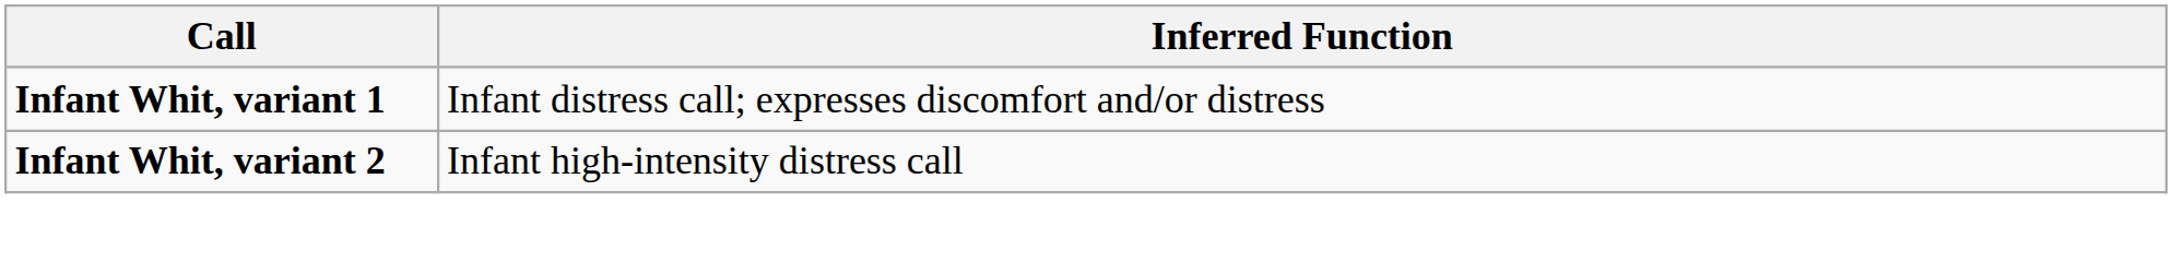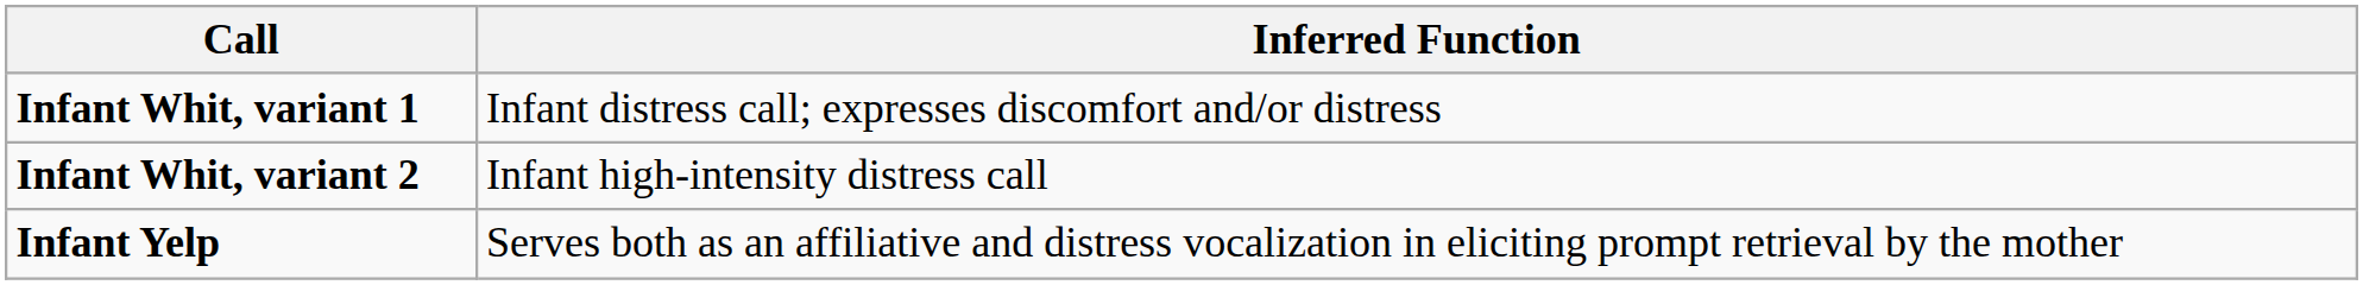+ row: Infant Yelp | Serves both as an affiliative and distress vocalization in eliciting prompt retrieval by the mother
